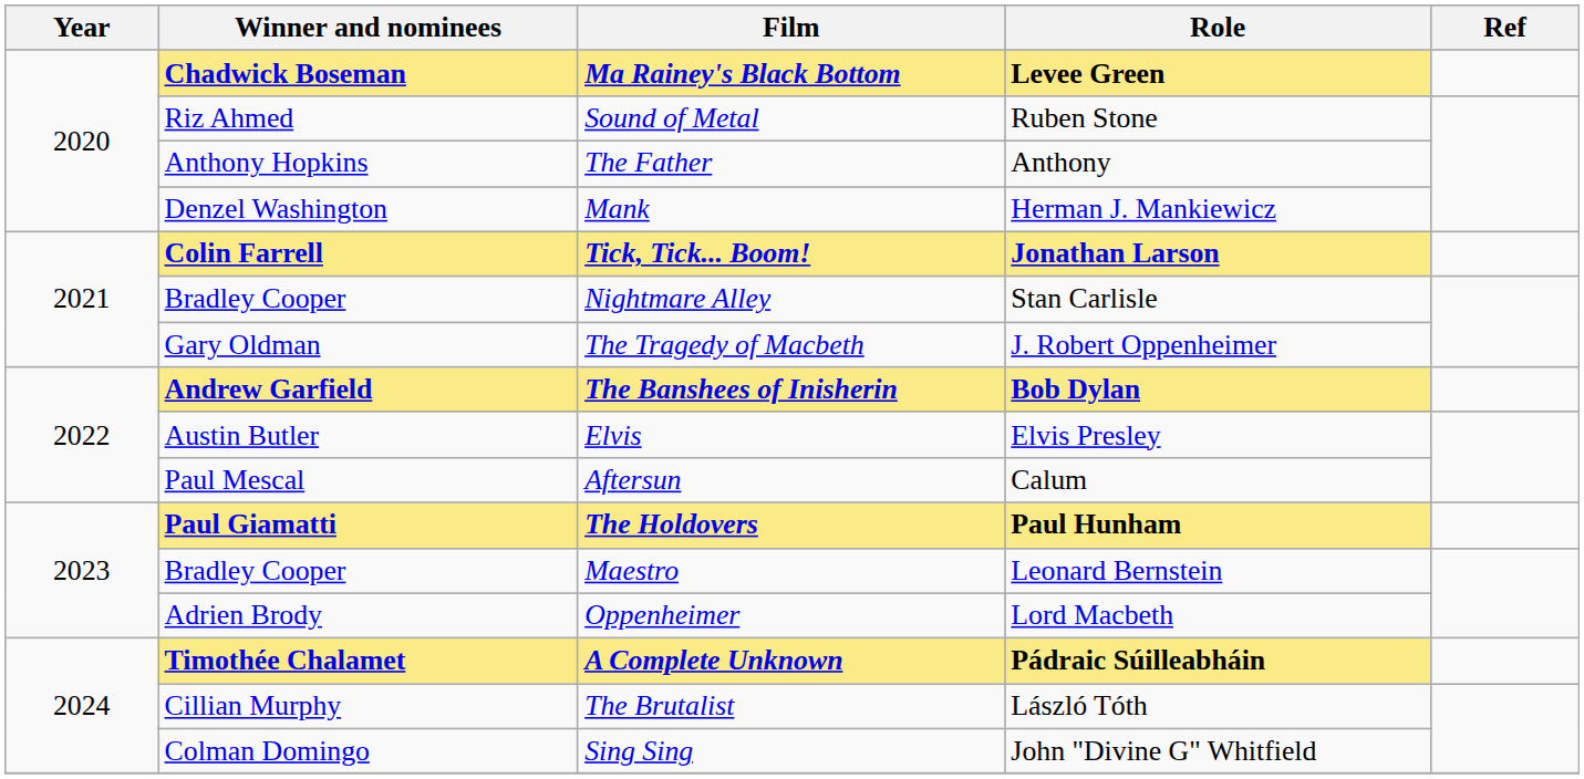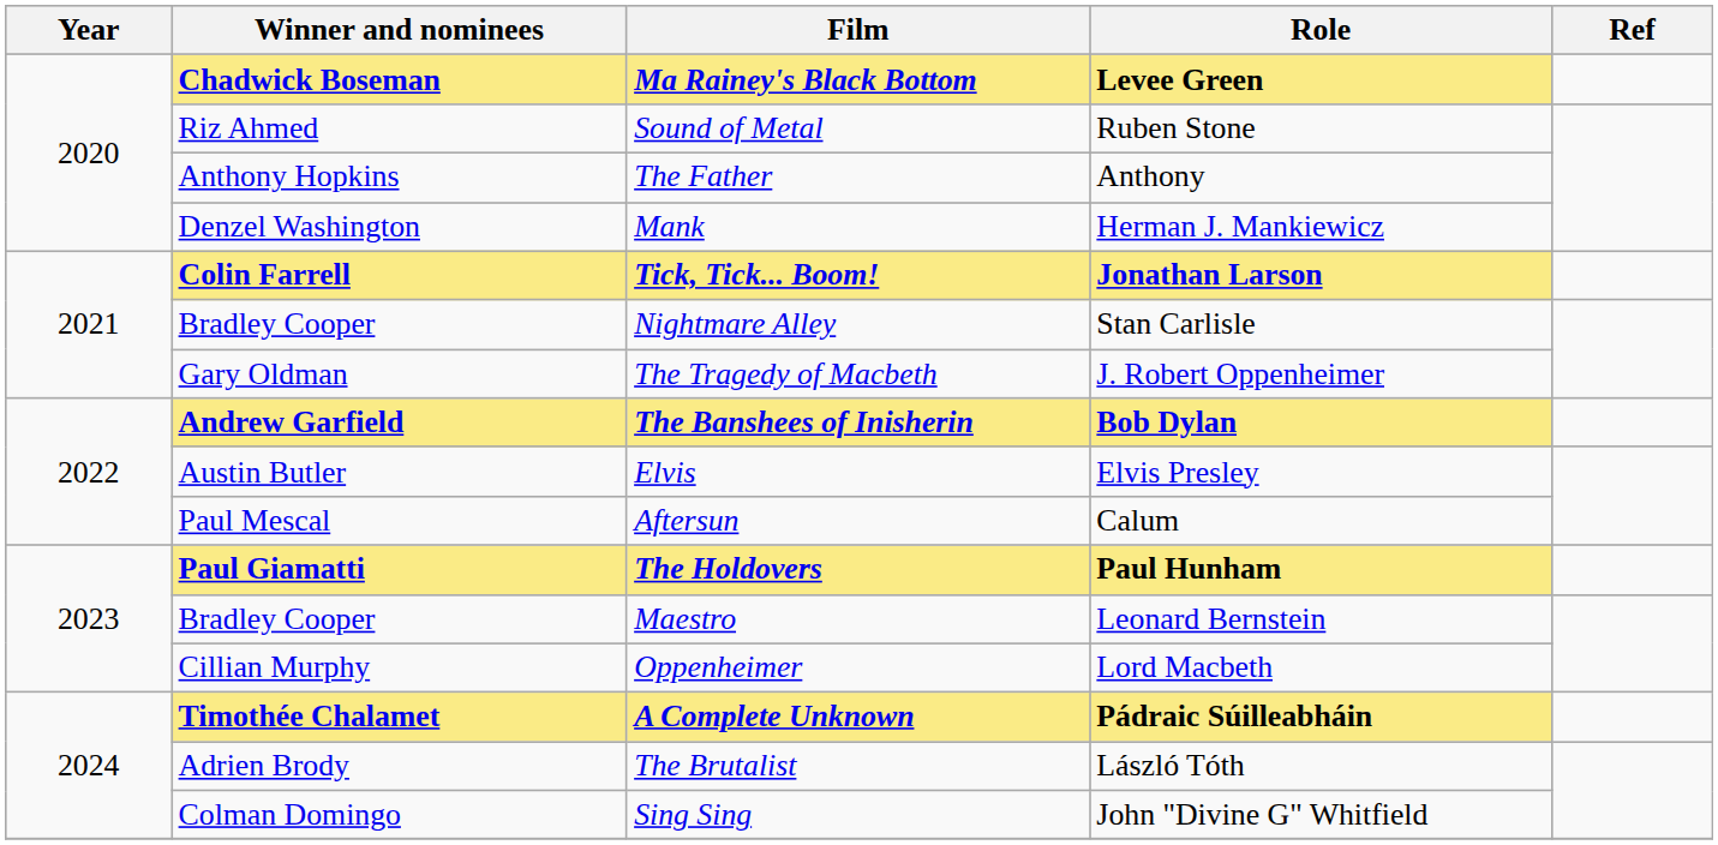Oppenheimer | Winner and nominees: Adrien Brody -> Cillian Murphy
The Brutalist | Winner and nominees: Cillian Murphy -> Adrien Brody
